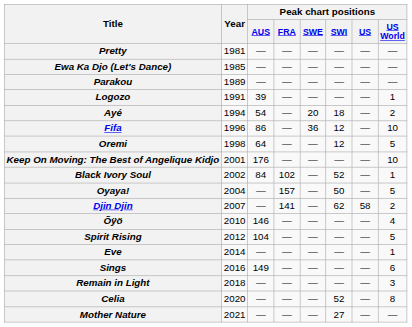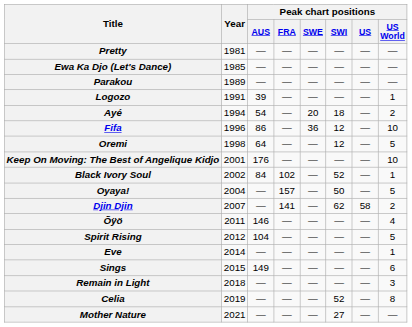Õÿö | Year: 2010 -> 2011
Sings | Year: 2016 -> 2015
Celia | Year: 2020 -> 2019
